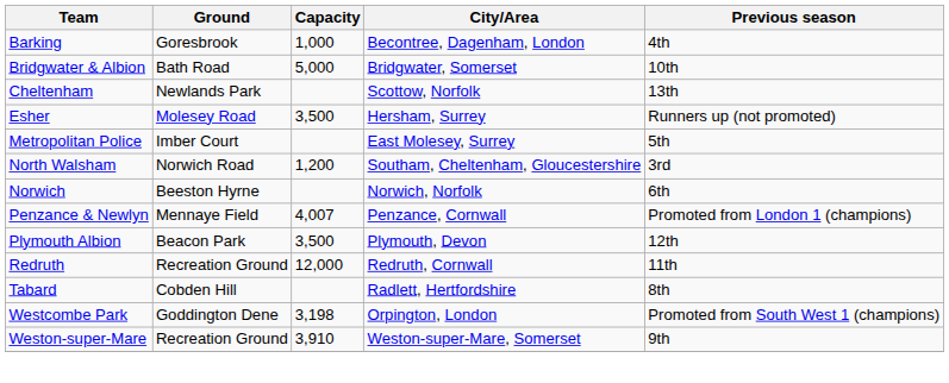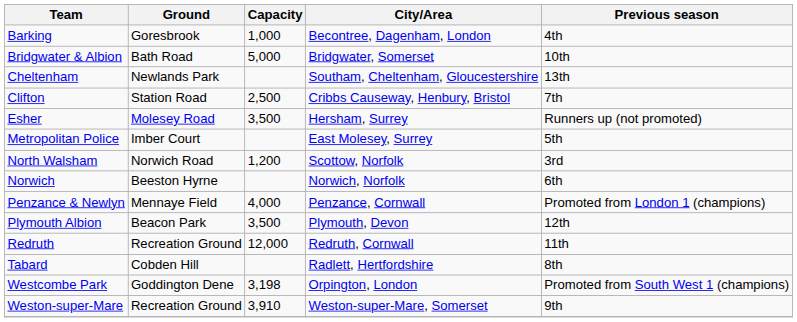Cheltenham | City/Area: Scottow, Norfolk -> Southam, Cheltenham, Gloucestershire
+ row: Clifton | Station Road | 2,500 | Cribbs Causeway, Henbury, Bristol | 7th
North Walsham | City/Area: Southam, Cheltenham, Gloucestershire -> Scottow, Norfolk
Penzance & Newlyn | Capacity: 4,007 -> 4,000
